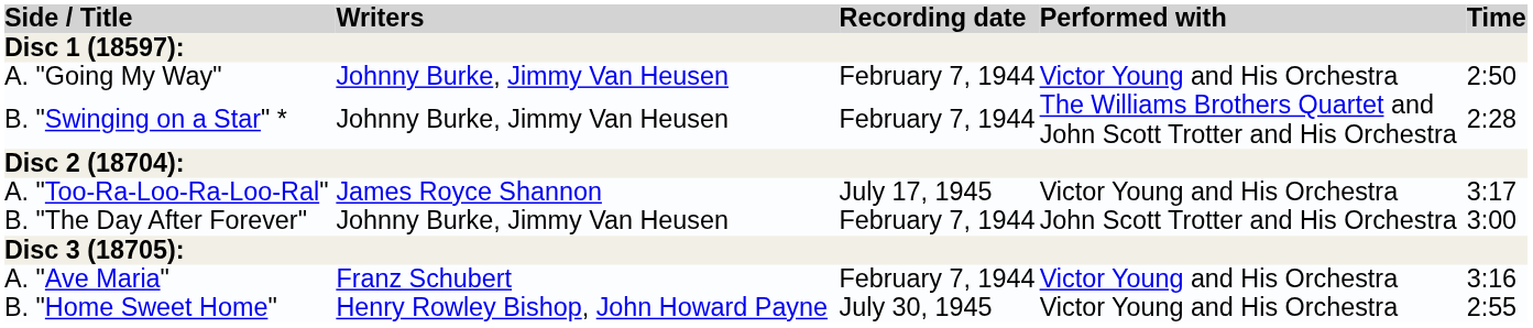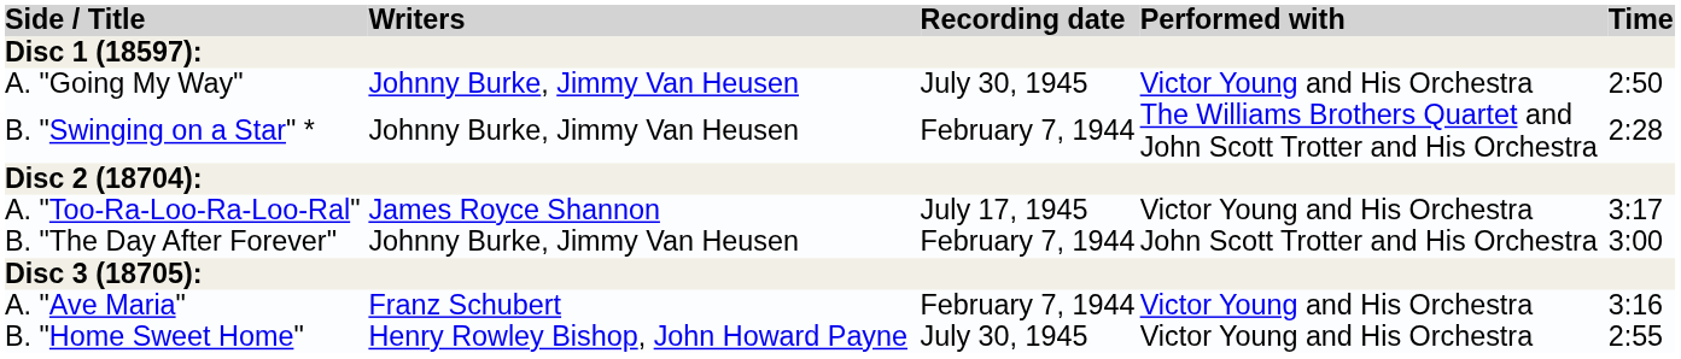A. "Going My Way" | Recording date: February 7, 1944 -> July 30, 1945
